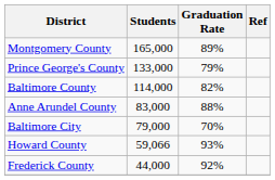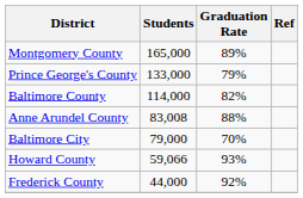Anne Arundel County | Students: 83,000 -> 83,008
